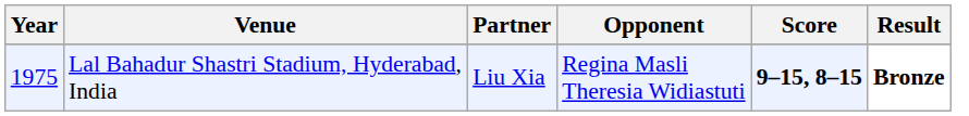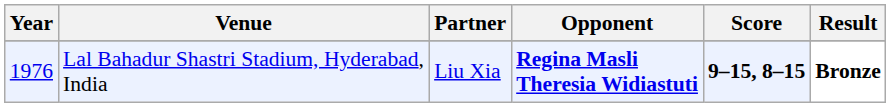Lal Bahadur Shastri Stadium, Hyderabad, India | Year: 1975 -> 1976
Lal Bahadur Shastri Stadium, Hyderabad, India | Opponent: normal -> bold
